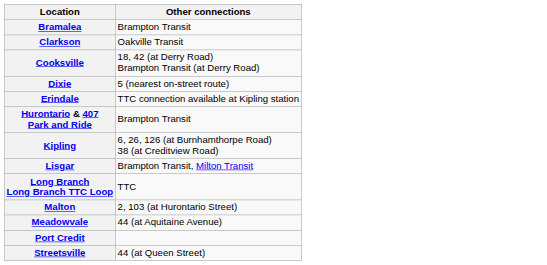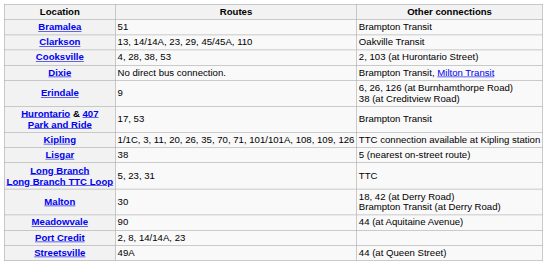+ column: Routes | 51 | 13, 14/14A, 23, 29, 45/45A, 110 | 4, 28, 38, 53 | No direct bus connection. | 9 | 17, 53 | 1/1C, 3, 11, 20, 26, 35, 70, 71, 101/101A, 108, 109, 126 | 38 | 5, 23, 31 | 30 | 90 | 2, 8, 14/14A, 23 | 49A
Cooksville | Other connections: 18, 42 (at Derry Road) Brampton Transit (at Derry Road) -> 2, 103 (at Hurontario Street)
Dixie | Other connections: 5 (nearest on-street route) -> Brampton Transit, Milton Transit
Erindale | Other connections: TTC connection available at Kipling station -> 6, 26, 126 (at Burnhamthorpe Road) 38 (at Creditview Road)
Kipling | Other connections: 6, 26, 126 (at Burnhamthorpe Road) 38 (at Creditview Road) -> TTC connection available at Kipling station
Lisgar | Other connections: Brampton Transit, Milton Transit -> 5 (nearest on-street route)
Malton | Other connections: 2, 103 (at Hurontario Street) -> 18, 42 (at Derry Road) Brampton Transit (at Derry Road)
